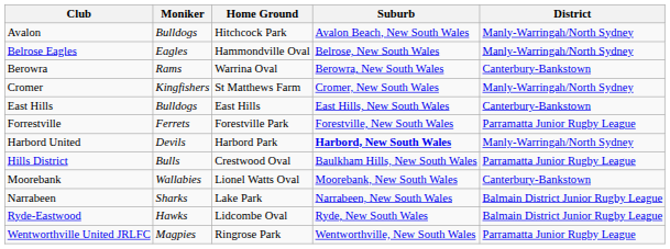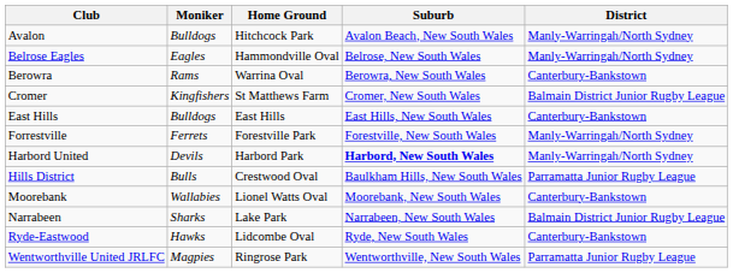Cromer | District: Manly-Warringah/North Sydney -> Balmain District Junior Rugby League
Forrestville | District: Parramatta Junior Rugby League -> Manly-Warringah/North Sydney
Ryde-Eastwood | District: Balmain District Junior Rugby League -> Canterbury-Bankstown
